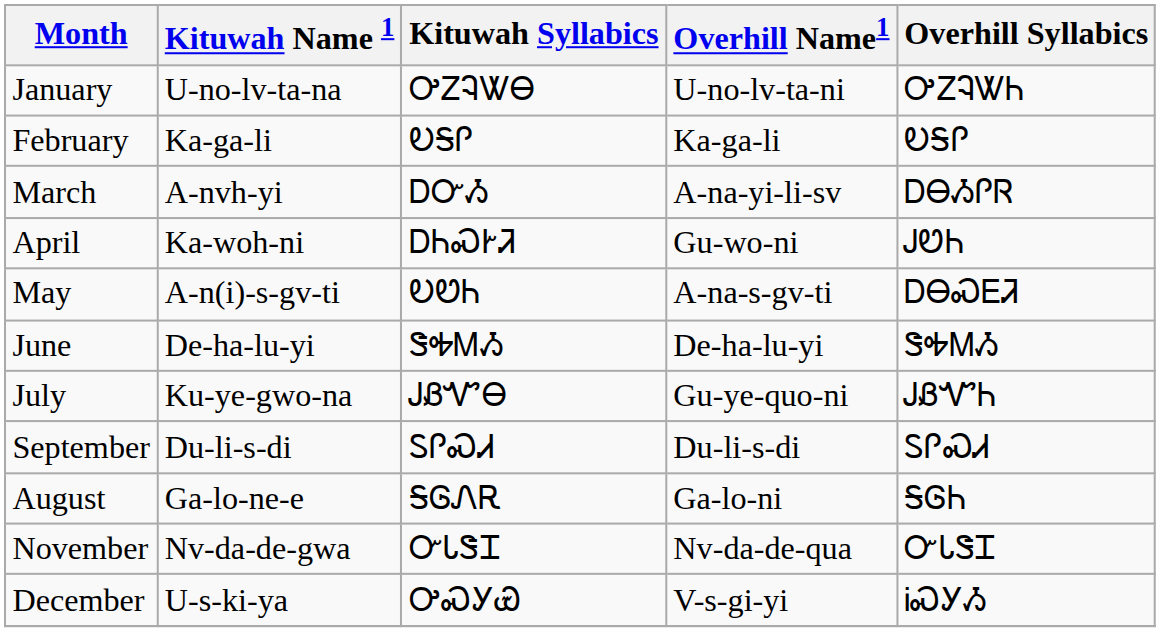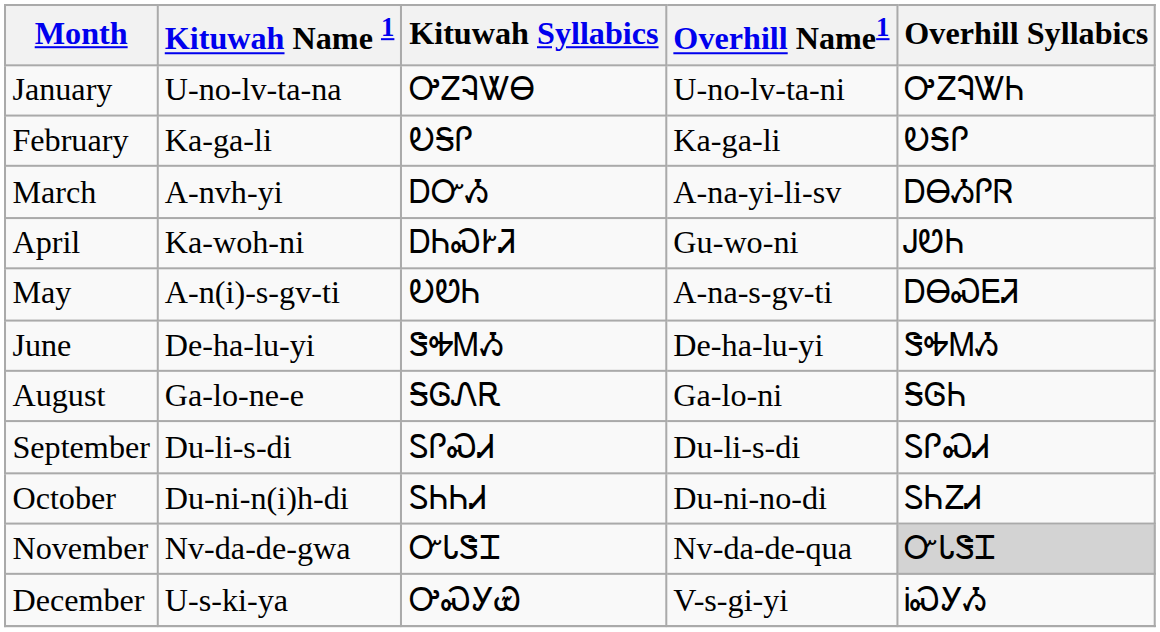- row: July | Ku-ye-gwo-na | ᎫᏰᏉᎾ | Gu-ye-quo-ni | ᎫᏰᏉᏂ
rows swapped: August <-> September
+ row: October | Du-ni-n(i)h-di | ᏚᏂᏂᏗ | Du-ni-no-di | ᏚᏂᏃᏗ
November | Overhill Syllabics: no background -> lightgrey background
